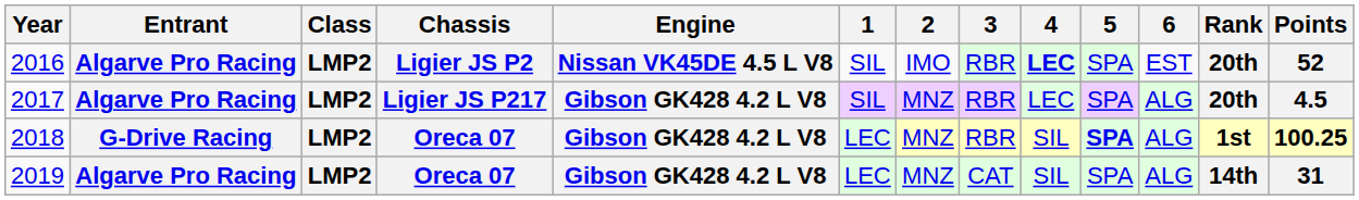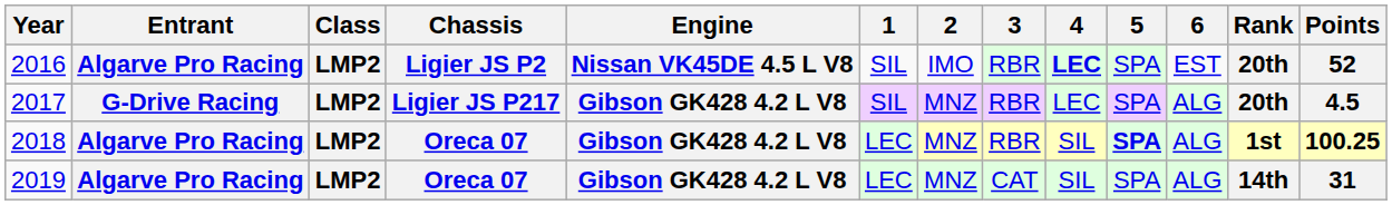2017 | Entrant: Algarve Pro Racing -> G-Drive Racing
2018 | Entrant: G-Drive Racing -> Algarve Pro Racing
